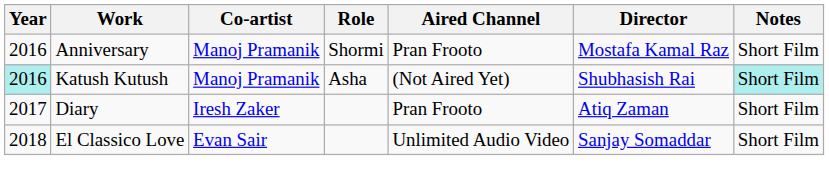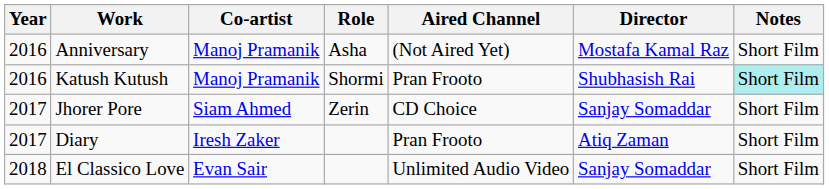Anniversary | Role: Shormi -> Asha
Anniversary | Aired Channel: Pran Frooto -> (Not Aired Yet)
Katush Kutush | Year: paleturquoise background -> no background
Katush Kutush | Role: Asha -> Shormi
Katush Kutush | Aired Channel: (Not Aired Yet) -> Pran Frooto
+ row: 2017 | Jhorer Pore | Siam Ahmed | Zerin | CD Choice | Sanjay Somaddar | Short Film
